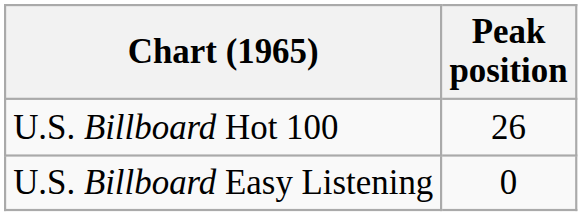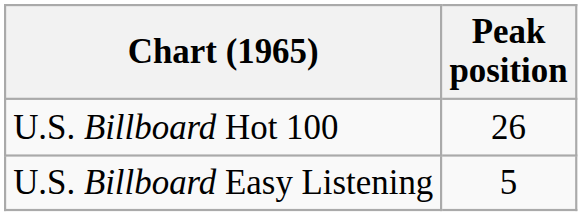U.S. Billboard Easy Listening | Peak position: 0 -> 5
